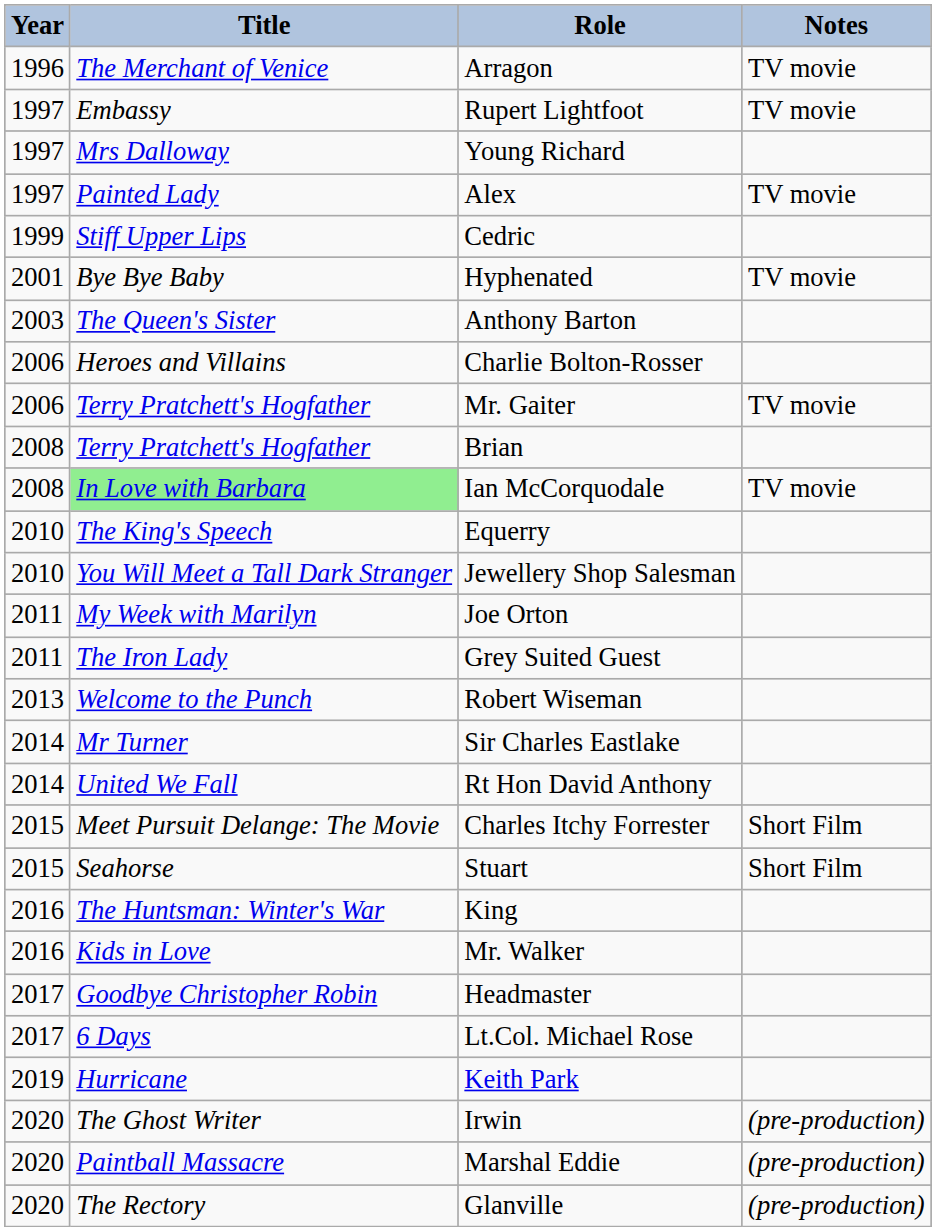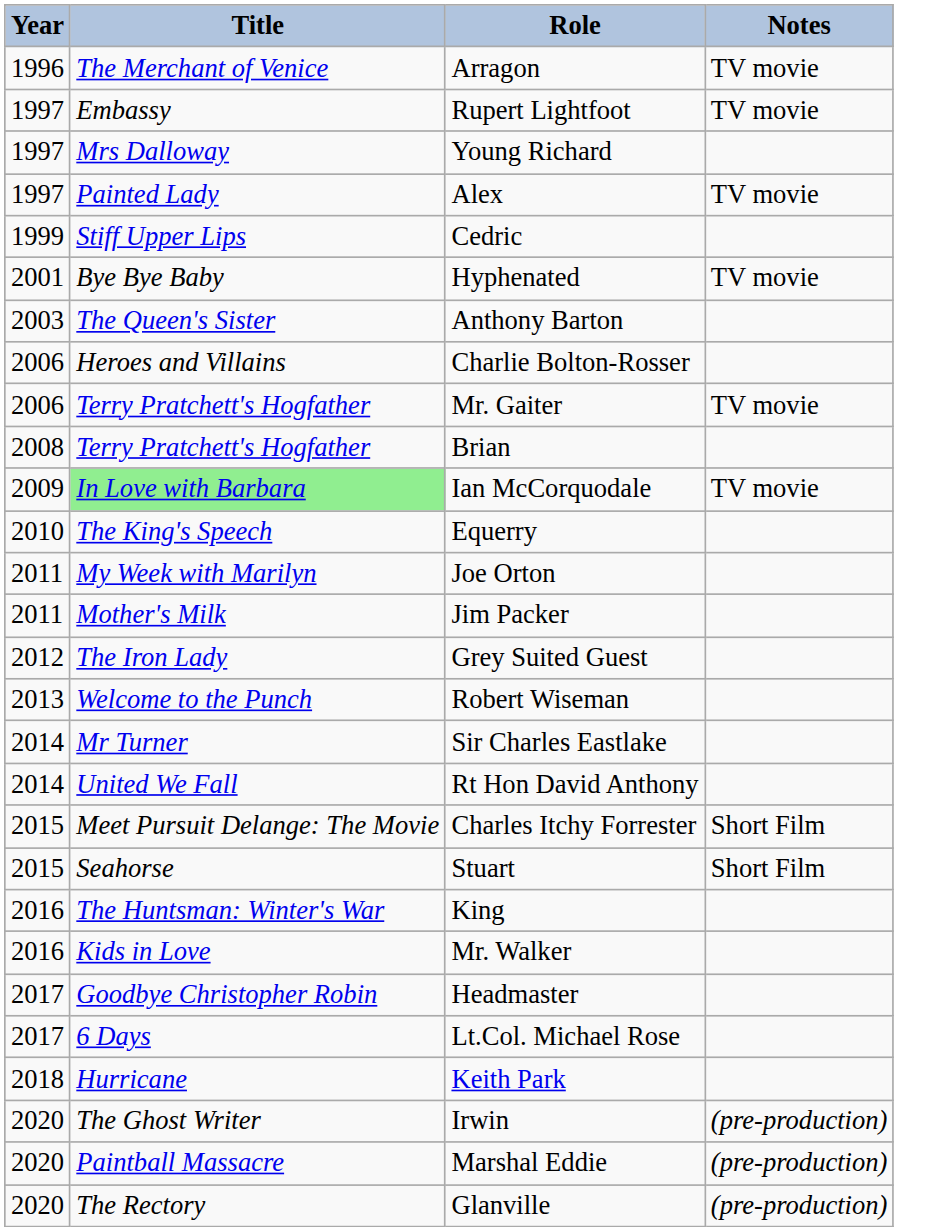Ian McCorquodale | Year: 2008 -> 2009
- row: 2010 | You Will Meet a Tall Dark Stranger | Jewellery Shop Salesman
+ row: 2011 | Mother's Milk | Jim Packer
Grey Suited Guest | Year: 2011 -> 2012
Keith Park | Year: 2019 -> 2018
